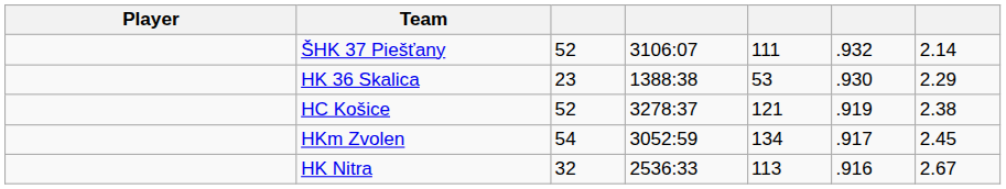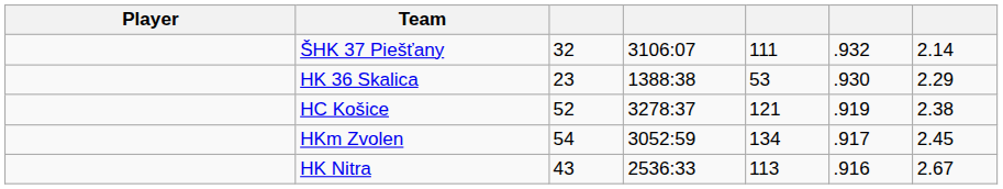ŠHK 37 Piešťany | column 3: 52 -> 32
HK Nitra | column 3: 32 -> 43
